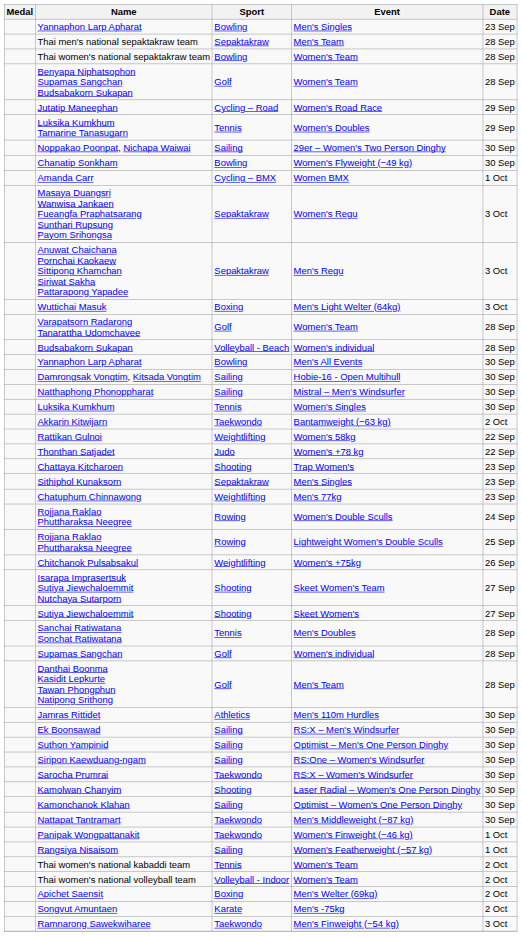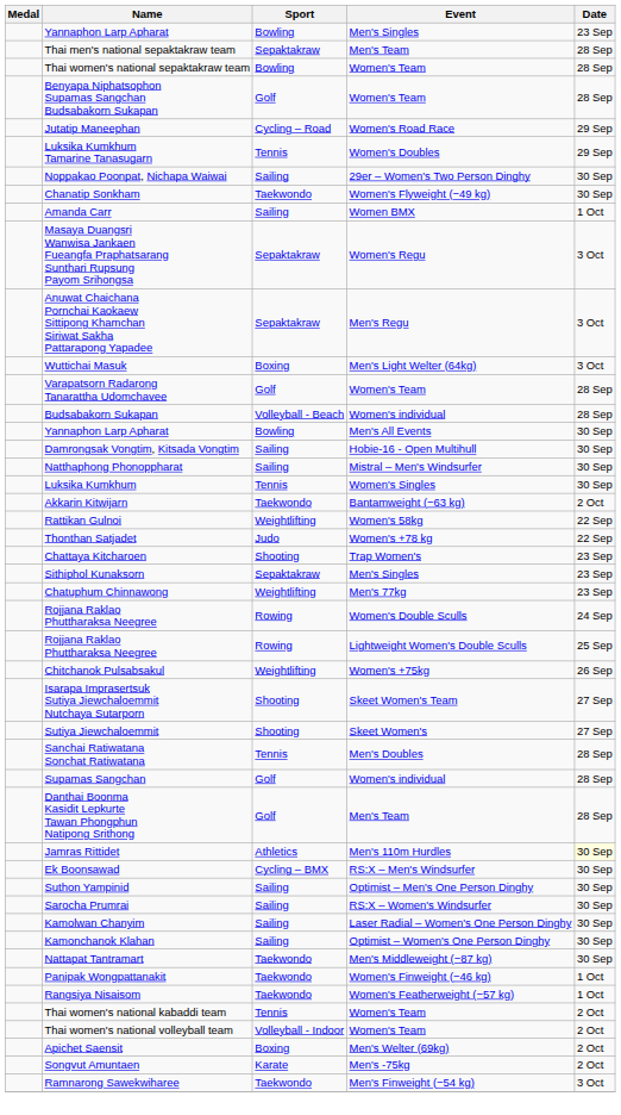Chanatip Sonkham | Sport: Bowling -> Taekwondo
Amanda Carr | Sport: Cycling – BMX -> Sailing
Jamras Rittidet | Date: no background -> lightyellow background
Ek Boonsawad | Sport: Sailing -> Cycling – BMX
- row: Siripon Kaewduang-ngam | Sailing | RS:One – Women's Windsurfer | 30 Sep
Sarocha Prumrai | Sport: Taekwondo -> Sailing
Kamolwan Chanyim | Sport: Shooting -> Sailing
Rangsiya Nisaisom | Sport: Sailing -> Taekwondo
